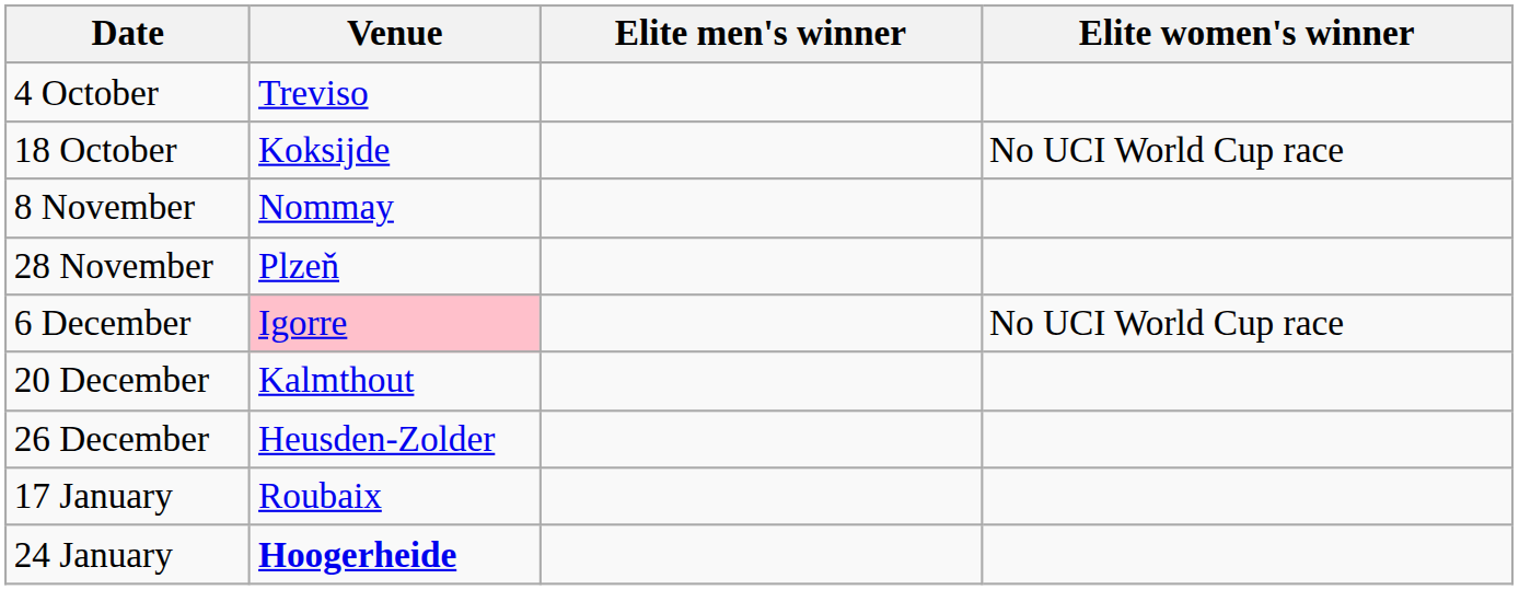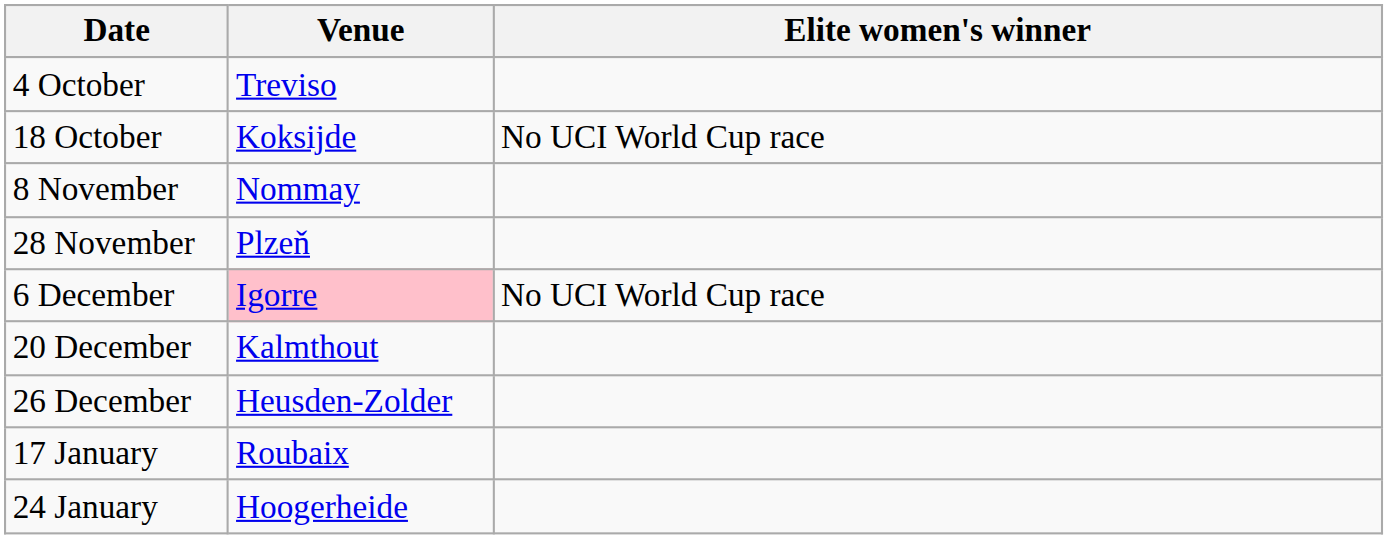- column: Elite men's winner
24 January | Venue: bold -> normal
